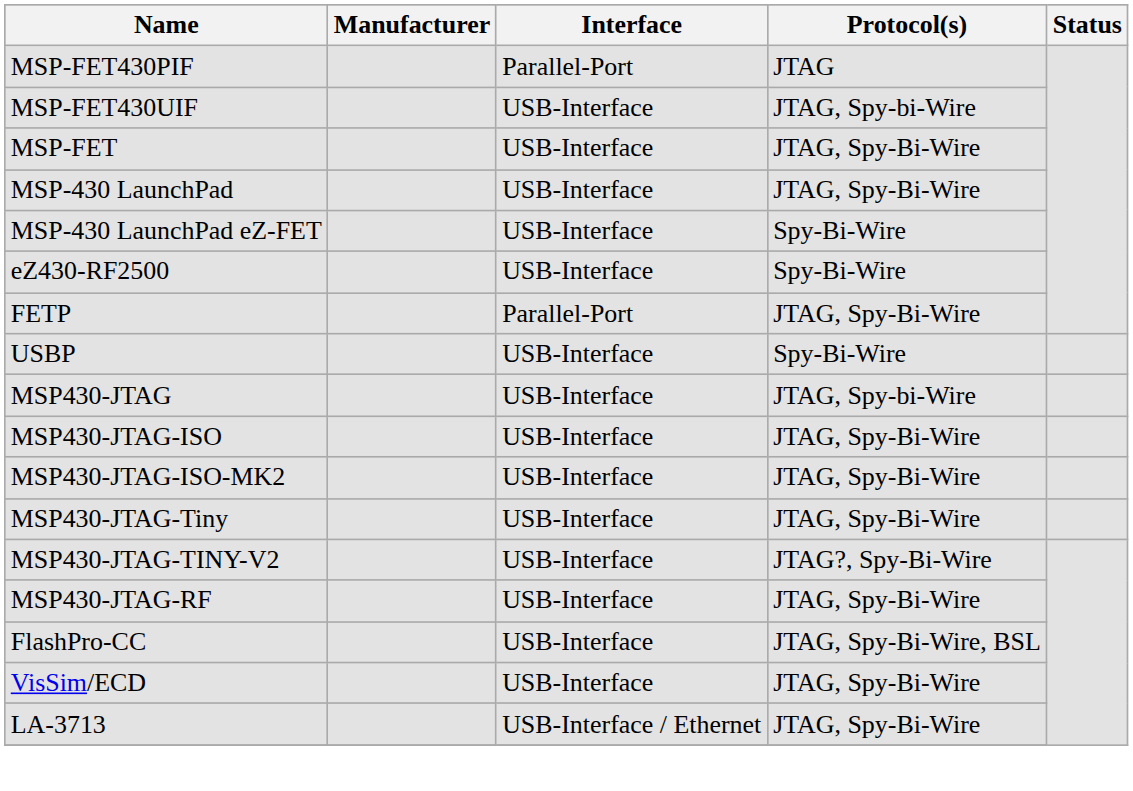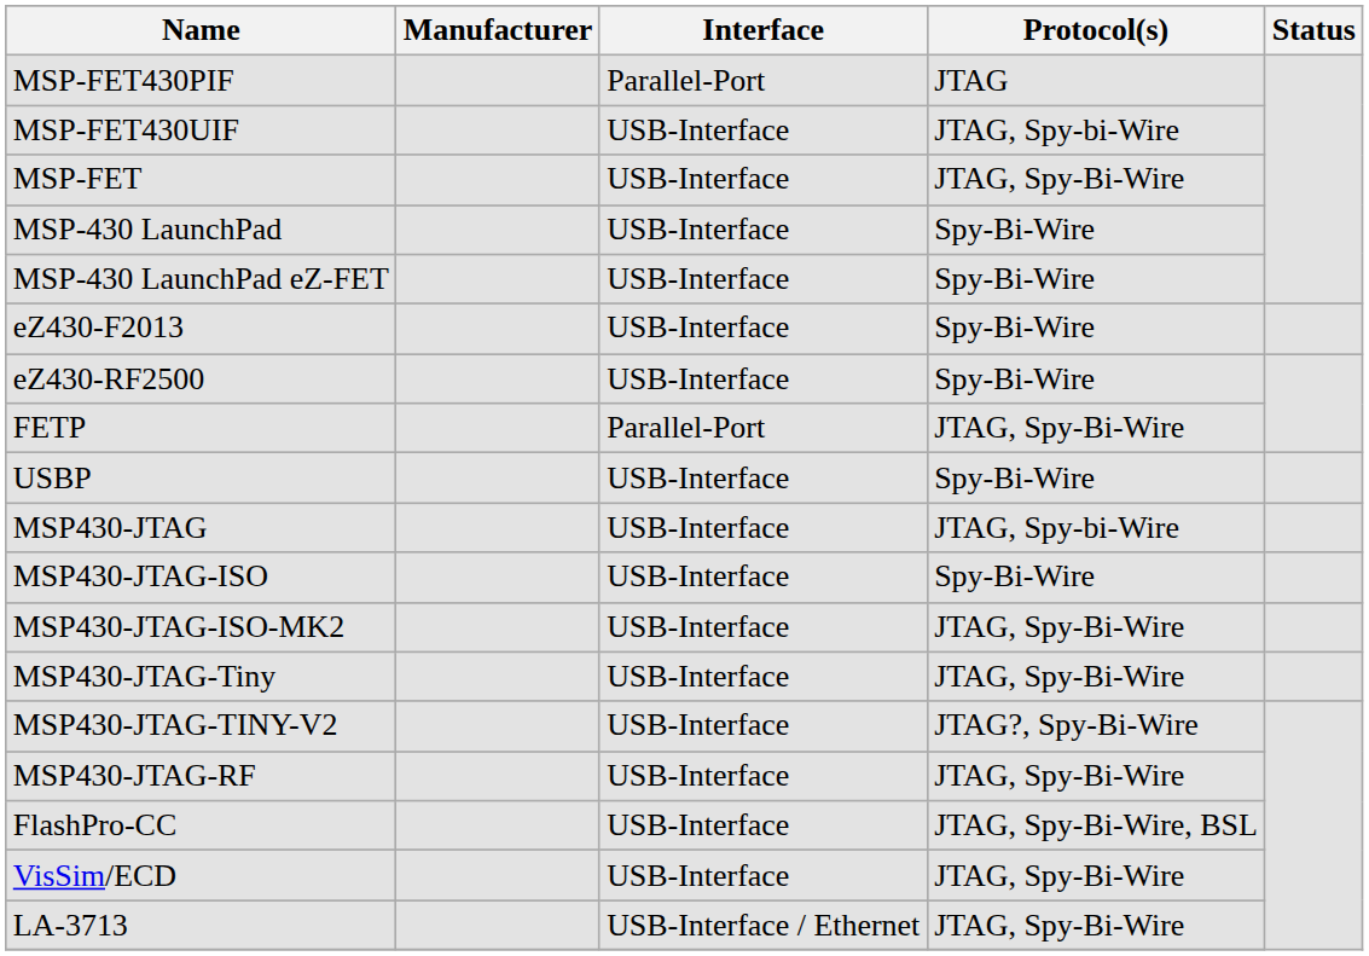MSP-430 LaunchPad | Protocol(s): JTAG, Spy-Bi-Wire -> Spy-Bi-Wire
+ row: eZ430-F2013 | USB-Interface | Spy-Bi-Wire
MSP430-JTAG-ISO | Protocol(s): JTAG, Spy-Bi-Wire -> Spy-Bi-Wire
